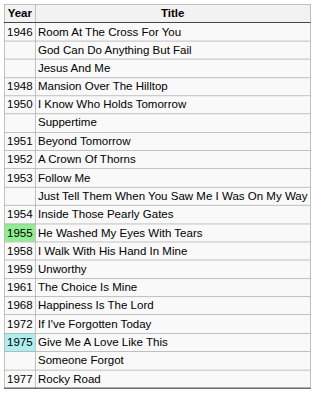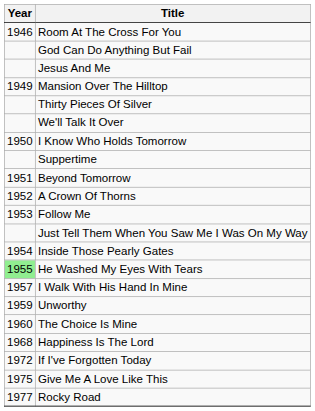Mansion Over The Hilltop | Year: 1948 -> 1949
+ row: Thirty Pieces Of Silver
+ row: We'll Talk It Over
I Walk With His Hand In Mine | Year: 1958 -> 1957
The Choice Is Mine | Year: 1961 -> 1960
Give Me A Love Like This | Year: paleturquoise background -> no background
- row: Someone Forgot
